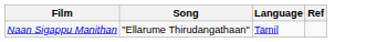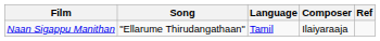+ column: Composer | Ilaiyaraaja
